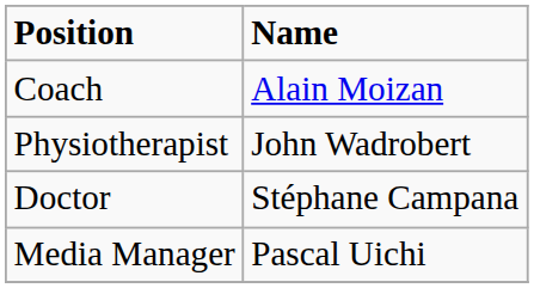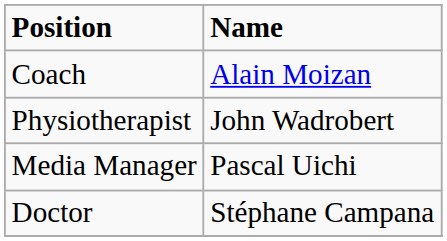rows swapped: Doctor <-> Media Manager
